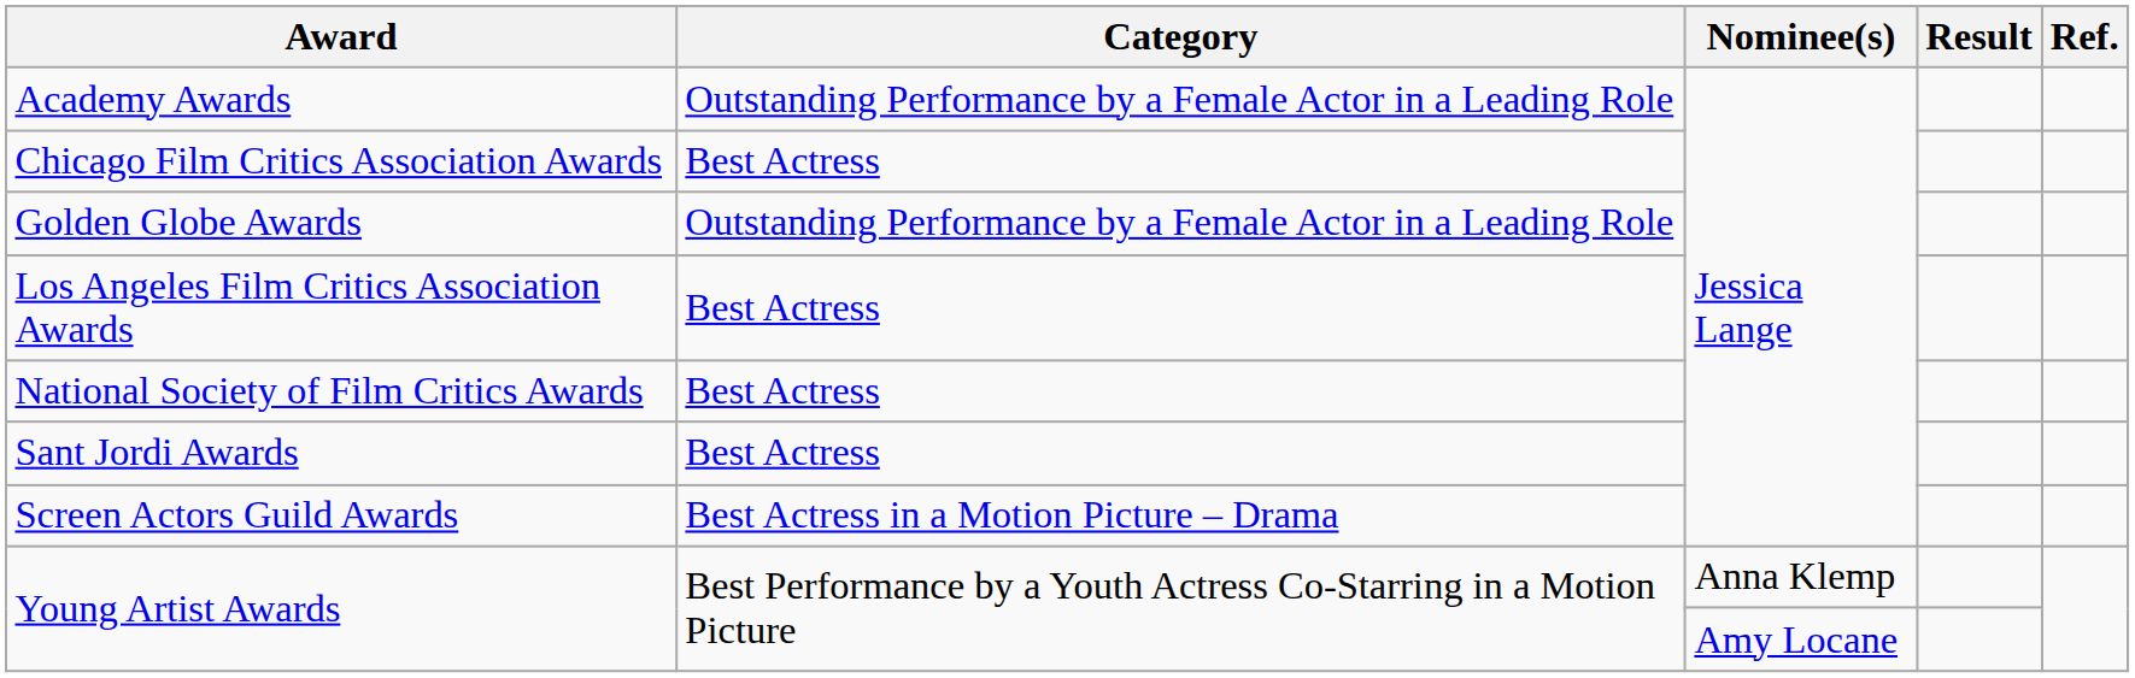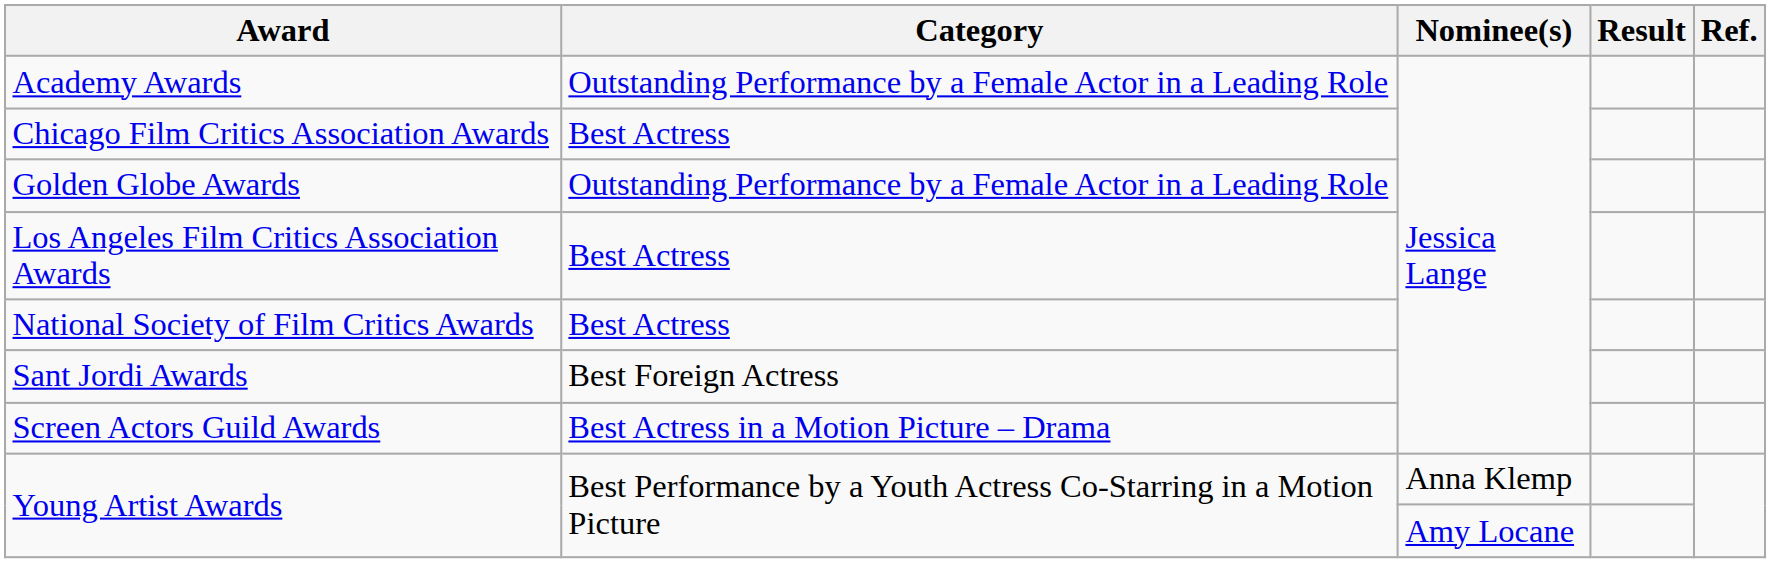Sant Jordi Awards | Category: Best Actress -> Best Foreign Actress
